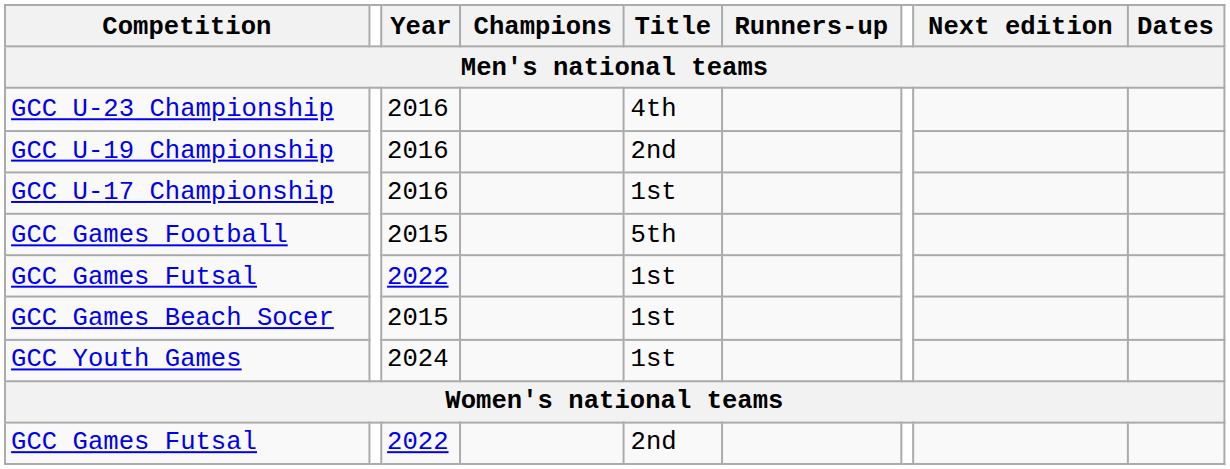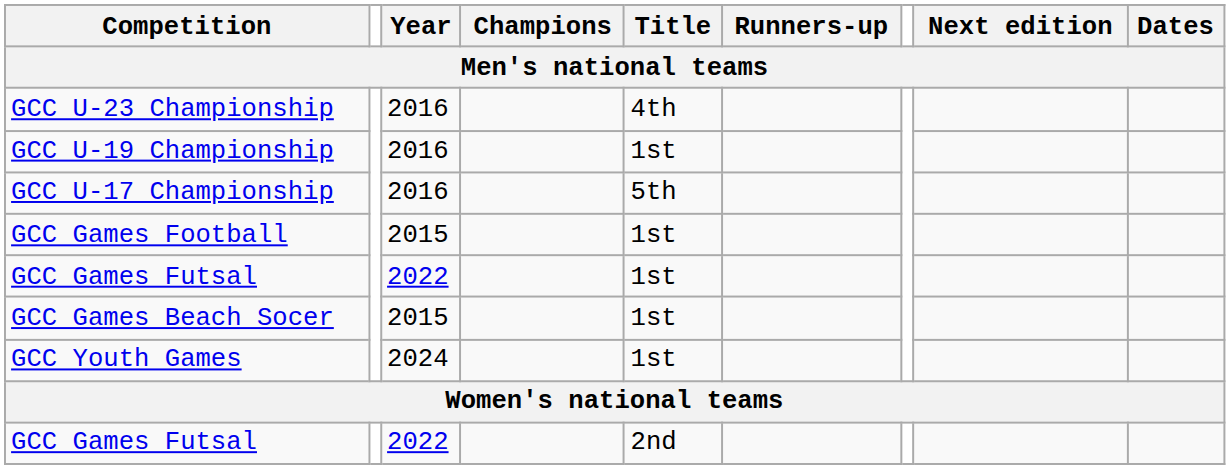GCC U-19 Championship | Title: 2nd -> 1st
GCC U-17 Championship | Title: 1st -> 5th
GCC Games Football | Title: 5th -> 1st
